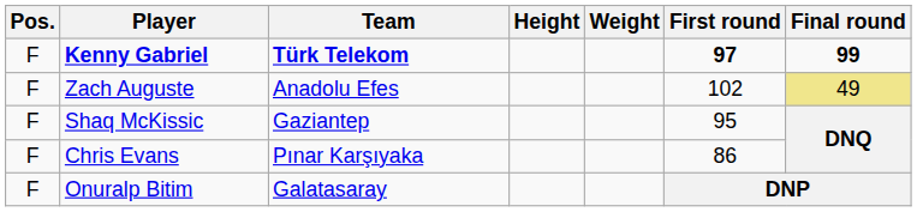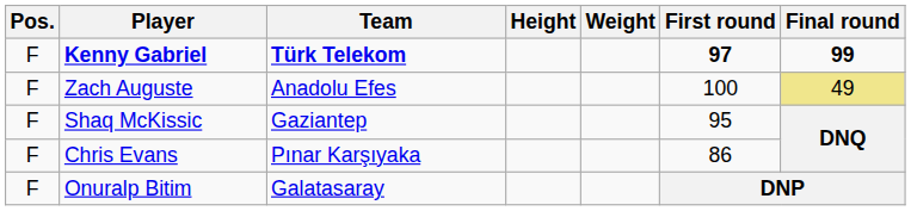Zach Auguste | First round: 102 -> 100
